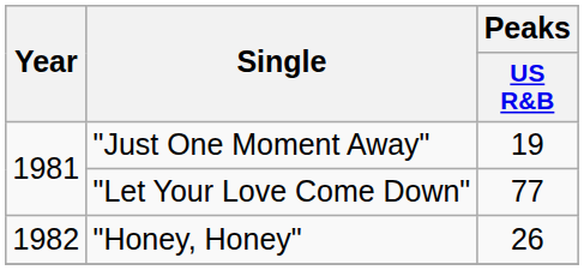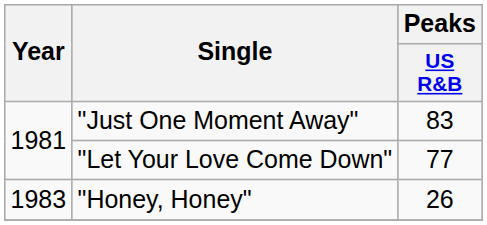"Just One Moment Away" | Peaks / US R&B: 19 -> 83
"Honey, Honey" | Year: 1982 -> 1983
